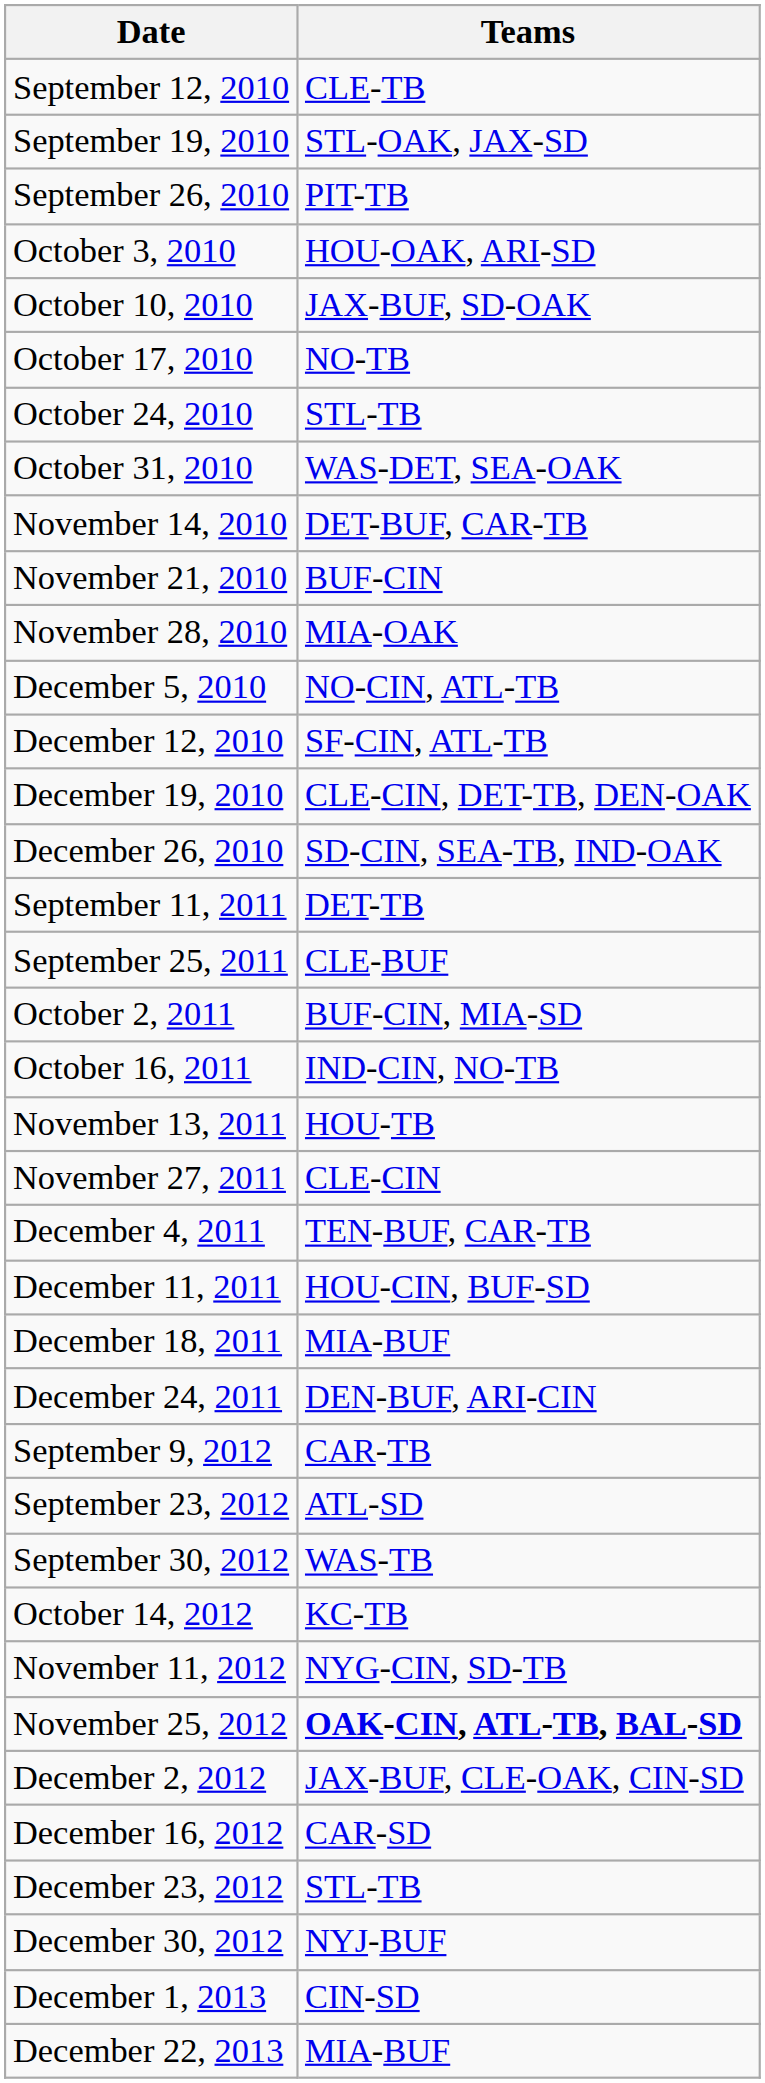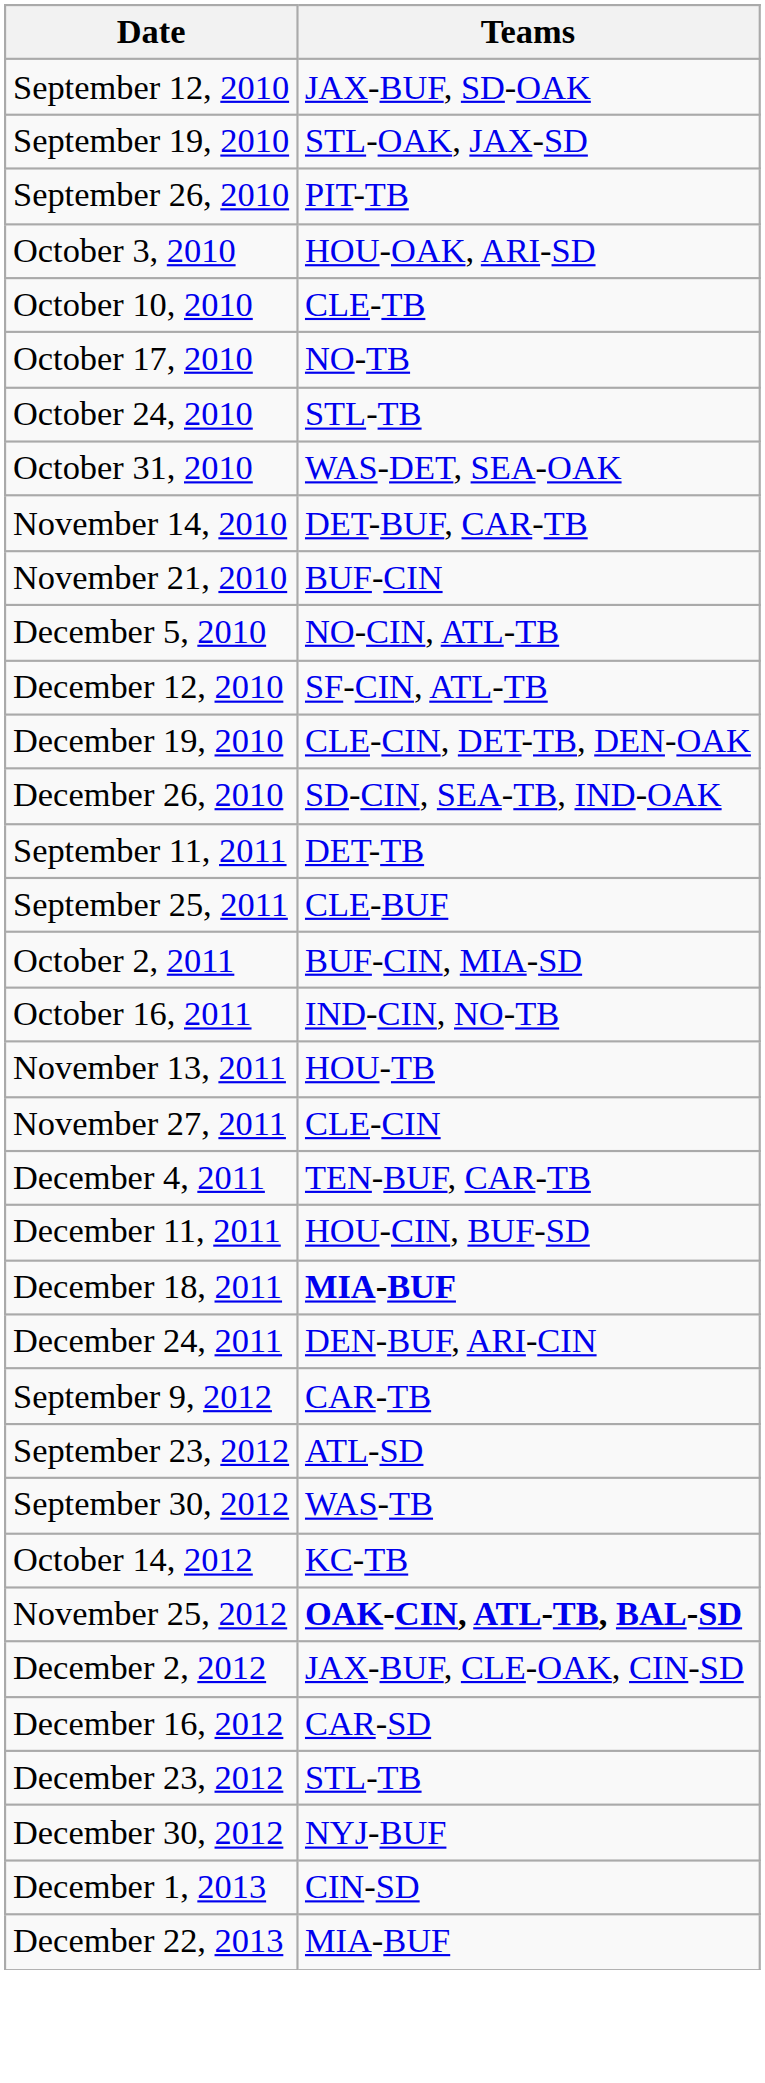September 12, 2010 | Teams: CLE-TB -> JAX-BUF, SD-OAK
October 10, 2010 | Teams: JAX-BUF, SD-OAK -> CLE-TB
- row: November 28, 2010 | MIA-OAK
December 18, 2011 | Teams: normal -> bold
- row: November 11, 2012 | NYG-CIN, SD-TB
